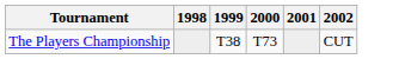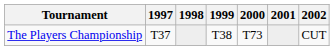+ column: 1997 | T37
